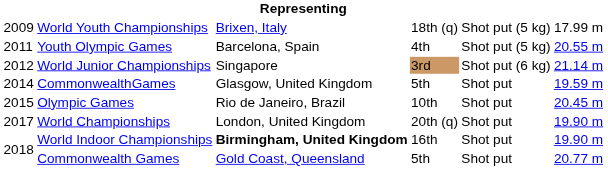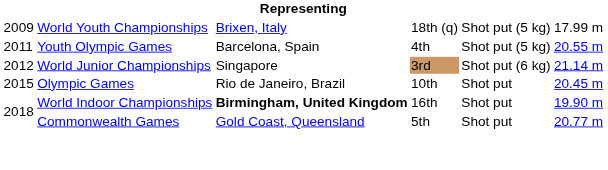- row: 2014 | CommonwealthGames | Glasgow, United Kingdom | 5th | Shot put | 19.59 m
- row: 2017 | World Championships | London, United Kingdom | 20th (q) | Shot put | 19.90 m
